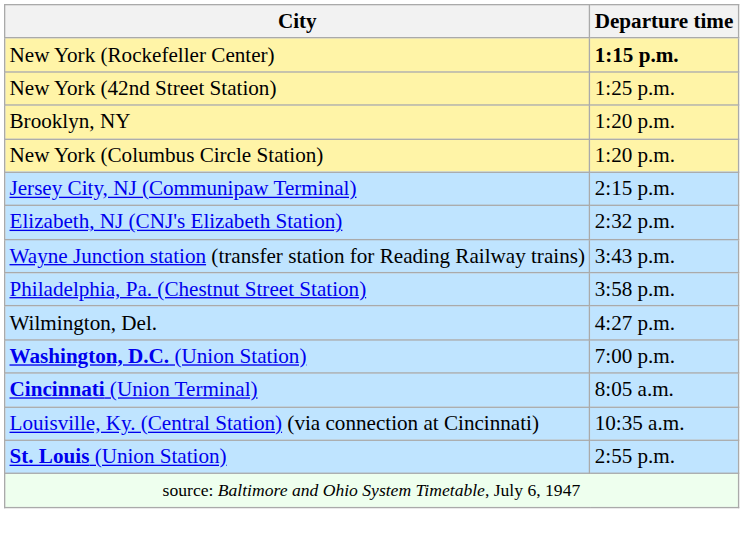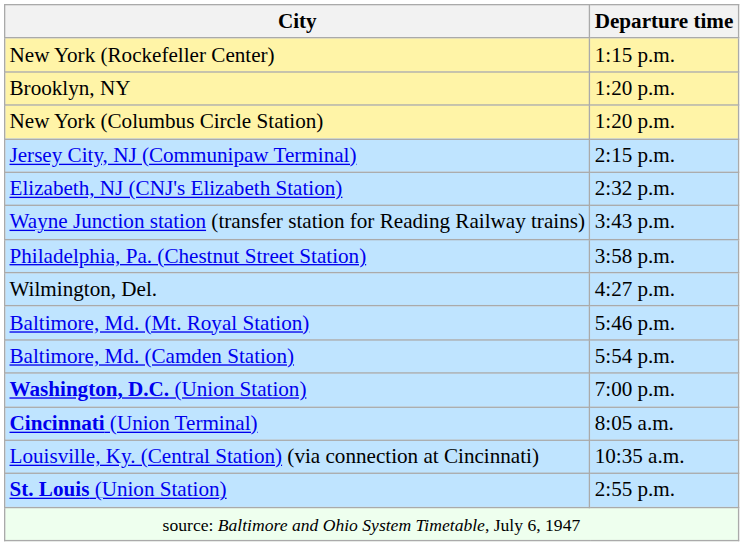New York (Rockefeller Center) | Departure time: bold -> normal
- row: New York (42nd Street Station) | 1:25 p.m.
+ row: Baltimore, Md. (Mt. Royal Station) | 5:46 p.m.
+ row: Baltimore, Md. (Camden Station) | 5:54 p.m.
